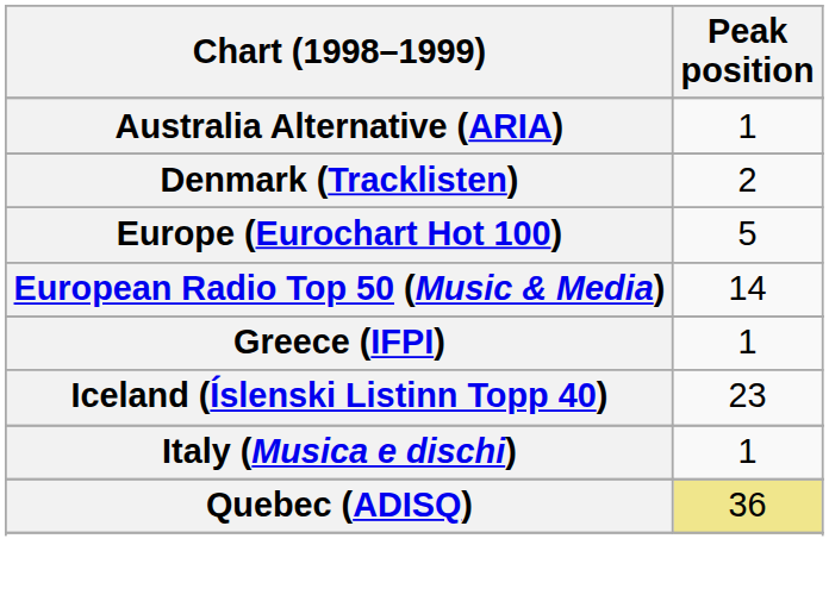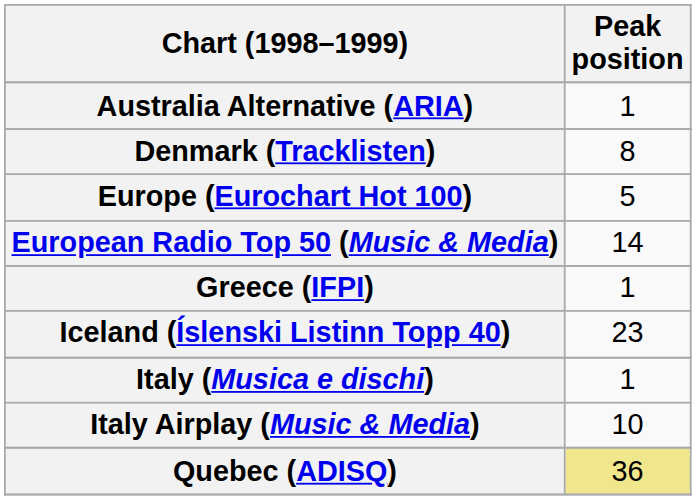Denmark (Tracklisten) | Peak position: 2 -> 8
+ row: Italy Airplay (Music & Media) | 10
